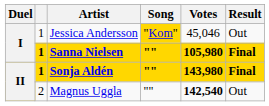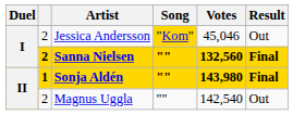Jessica Andersson | column 2: 1 -> 2
Sanna Nielsen | column 2: 1 -> 2
Sanna Nielsen | Votes: 105,980 -> 132,560
Magnus Uggla | Votes: bold -> normal
